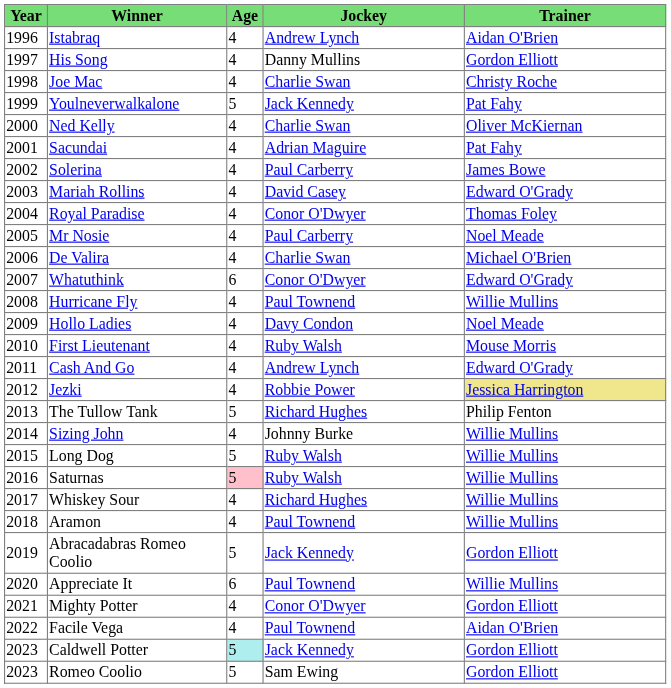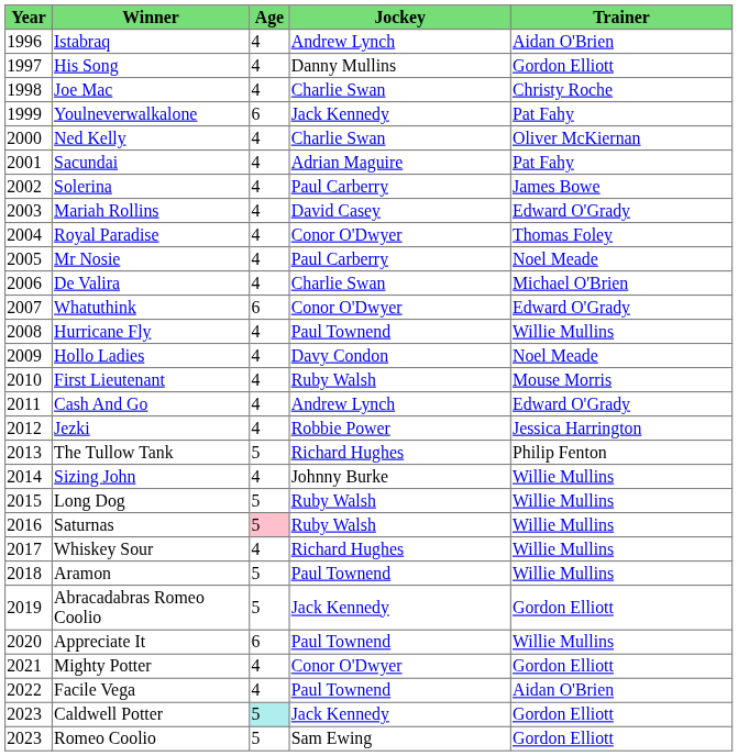Youlneverwalkalone | Age: 5 -> 6
Jezki | Trainer: khaki background -> no background
Aramon | Age: 4 -> 5
